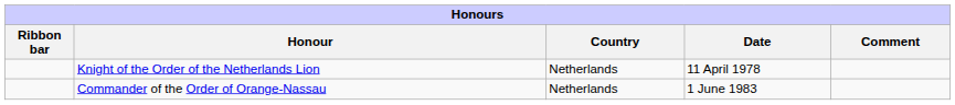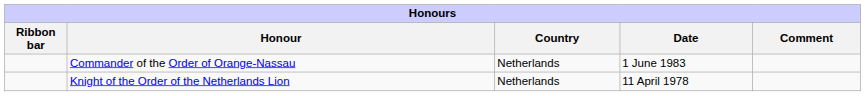rows swapped: Knight of the Order of the Netherlands Lion <-> Commander of the Order of Orange-Nassau
